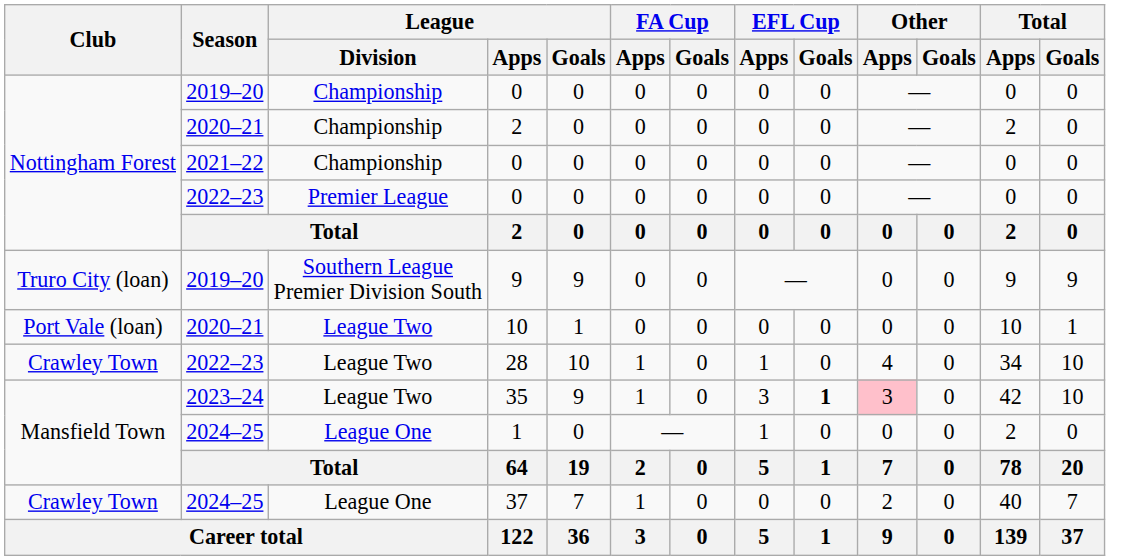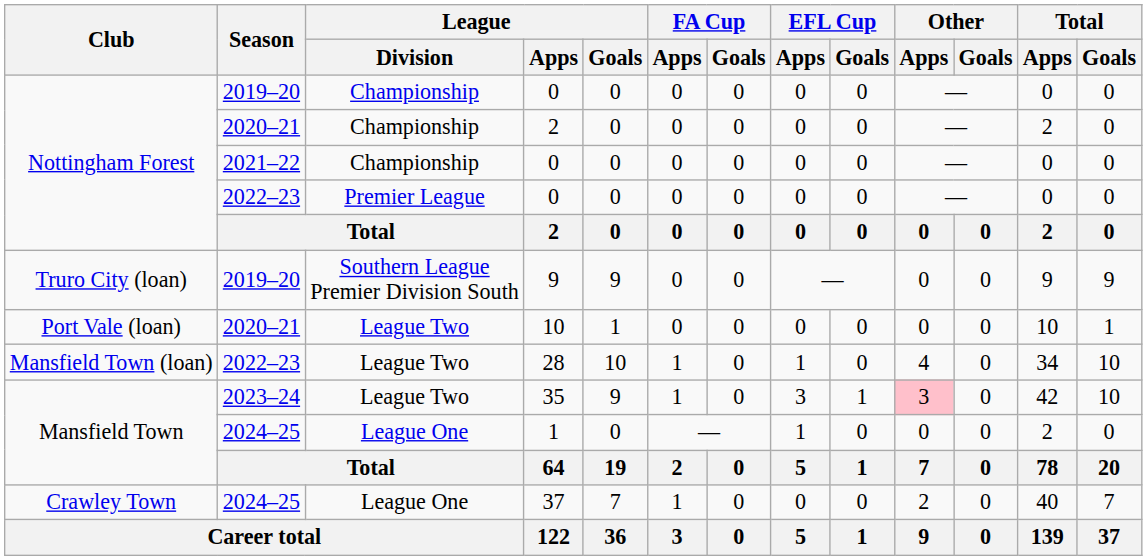28 | Club: Crawley Town -> Mansfield Town (loan)
35 | EFL Cup / Goals: bold -> normal
